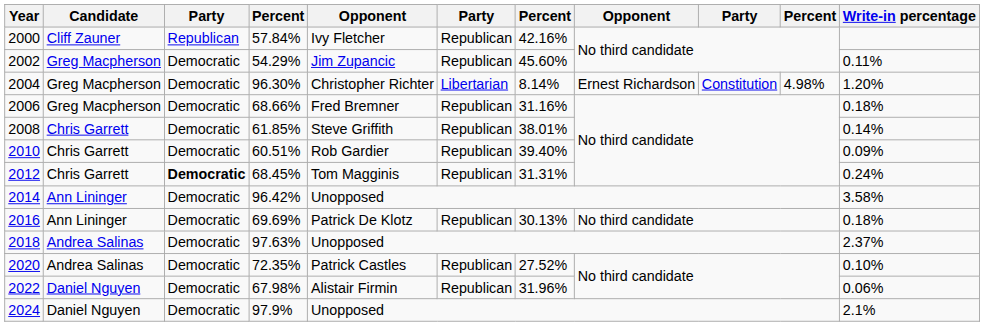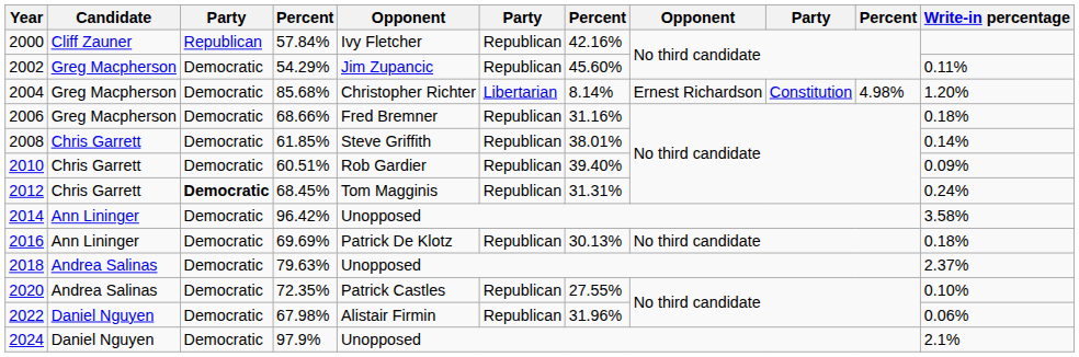2004 | column 4: 96.30% -> 85.68%
2018 | column 4: 97.63% -> 79.63%
2020 | column 7: 27.52% -> 27.55%
